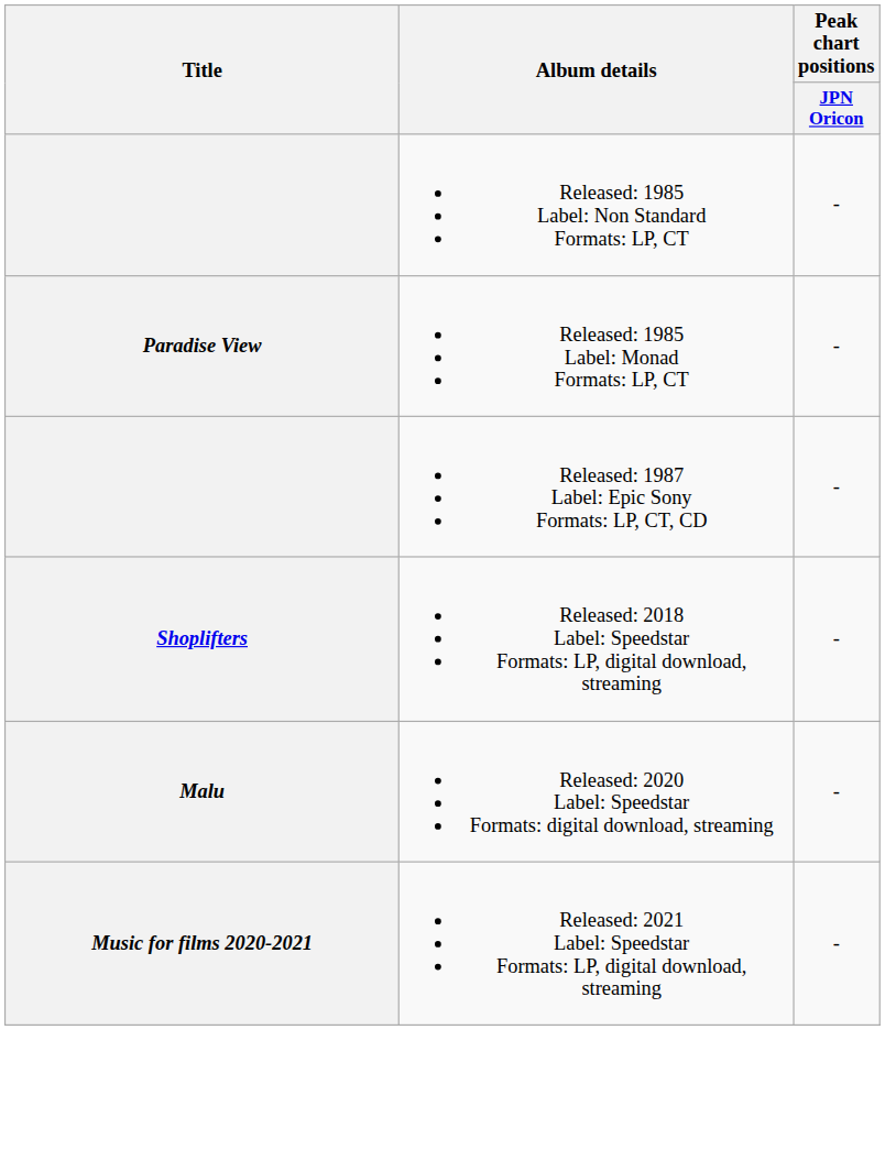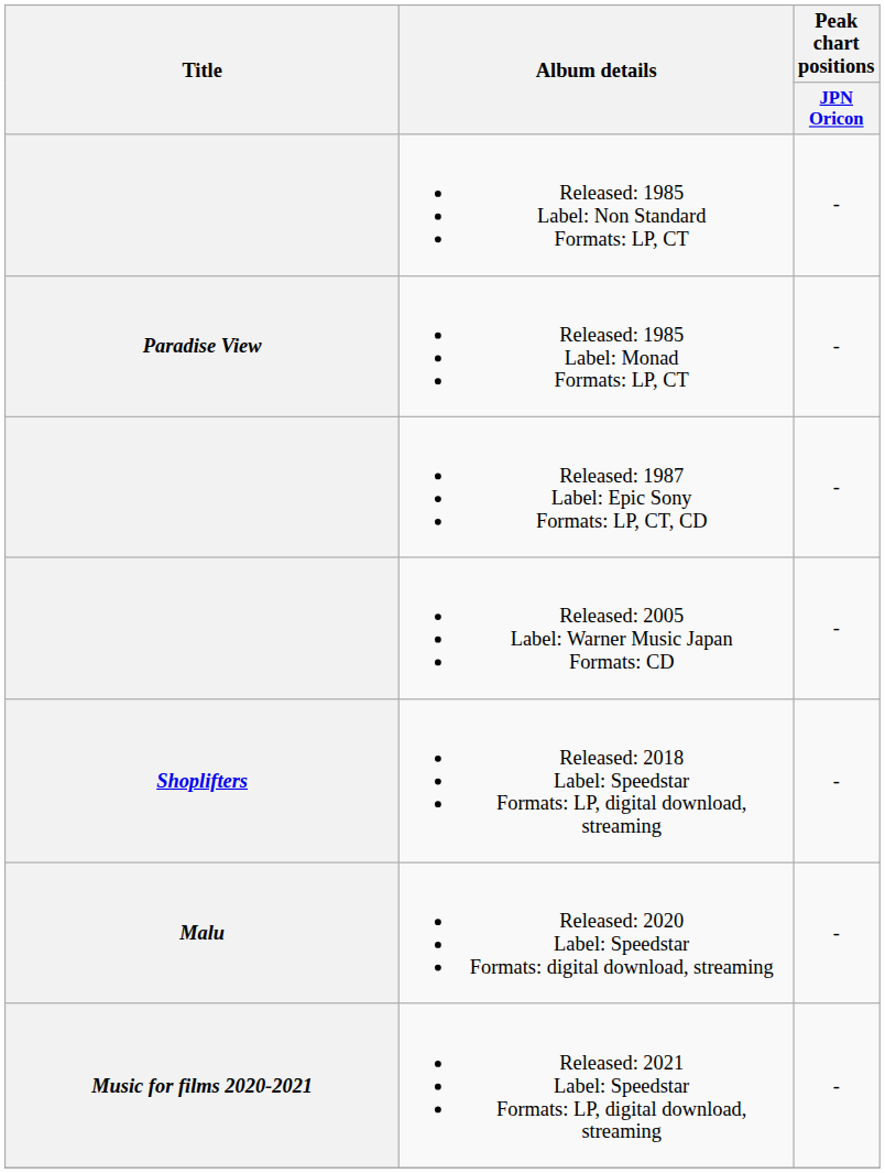+ row: Released: 2005 Label: Warner Music Japan Formats: CD | -
